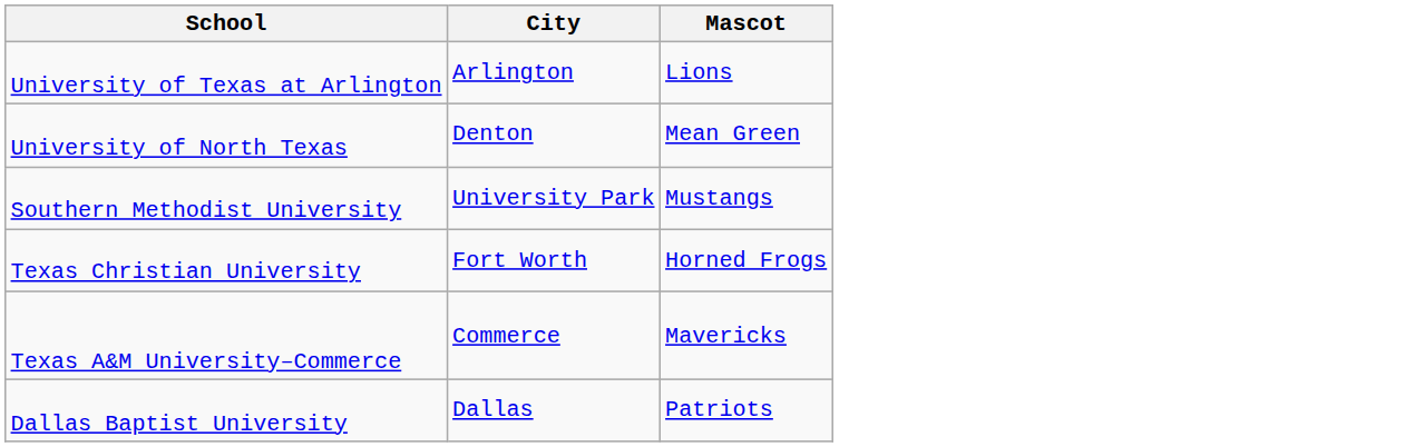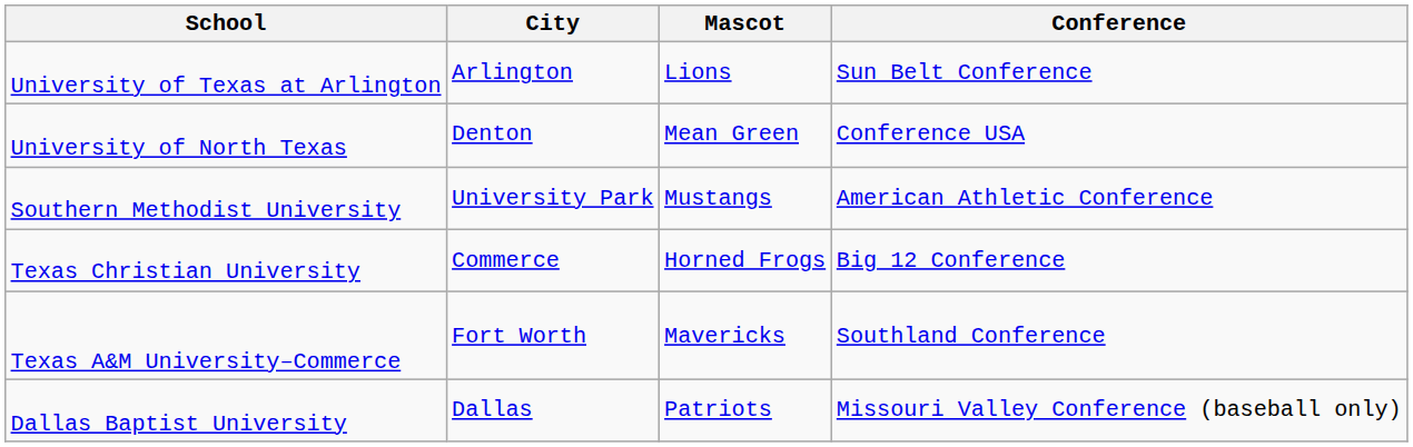+ column: Conference | Sun Belt Conference | Conference USA | American Athletic Conference | Big 12 Conference | Southland Conference | Missouri Valley Conference (baseball only)
Texas Christian University | City: Fort Worth -> Commerce
Texas A&M University–Commerce | City: Commerce -> Fort Worth
